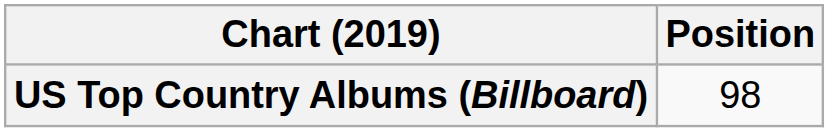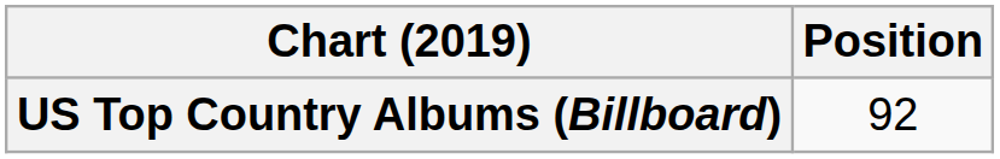US Top Country Albums (Billboard) | Position: 98 -> 92
